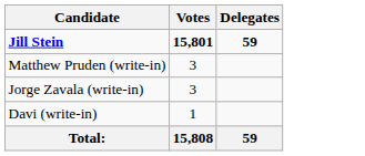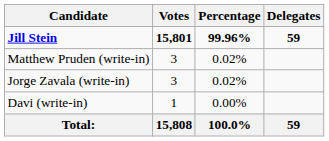+ column: Percentage | 99.96% | 0.02% | 0.02% | 0.00% | 100.0%
